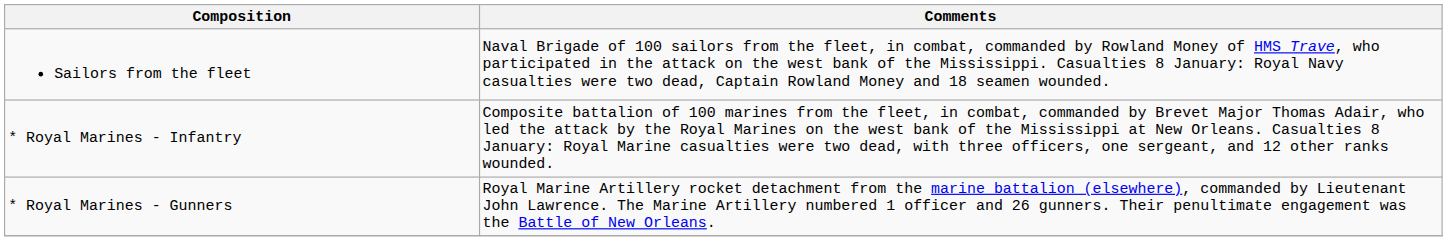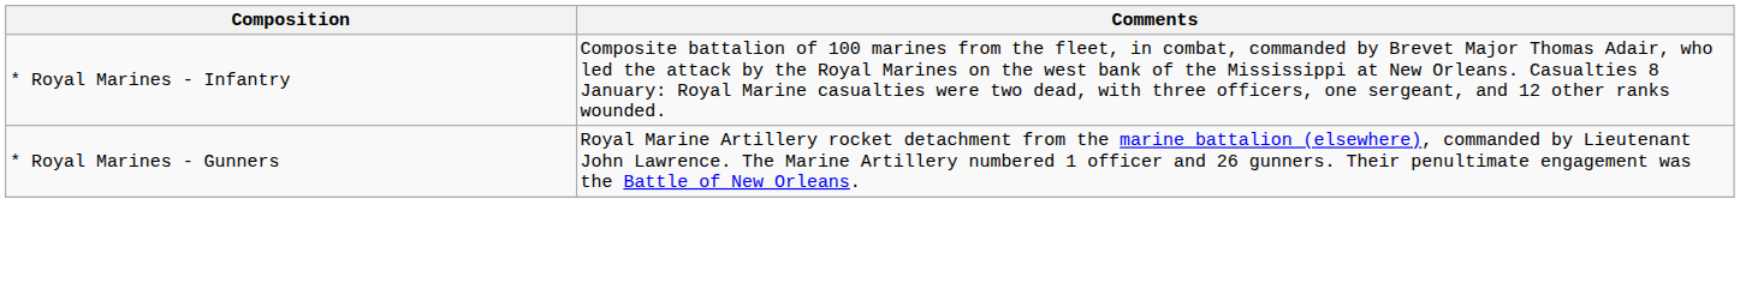- row: Sailors from the fleet | Naval Brigade of 100 sailors from the fleet, in combat, commanded by Rowland Money of HMS Trave, who participated in the attack on the west bank of the Mississippi. Casualties 8 January: Royal Navy casualties were two dead, Captain Rowland Money and 18 seamen wounded.
